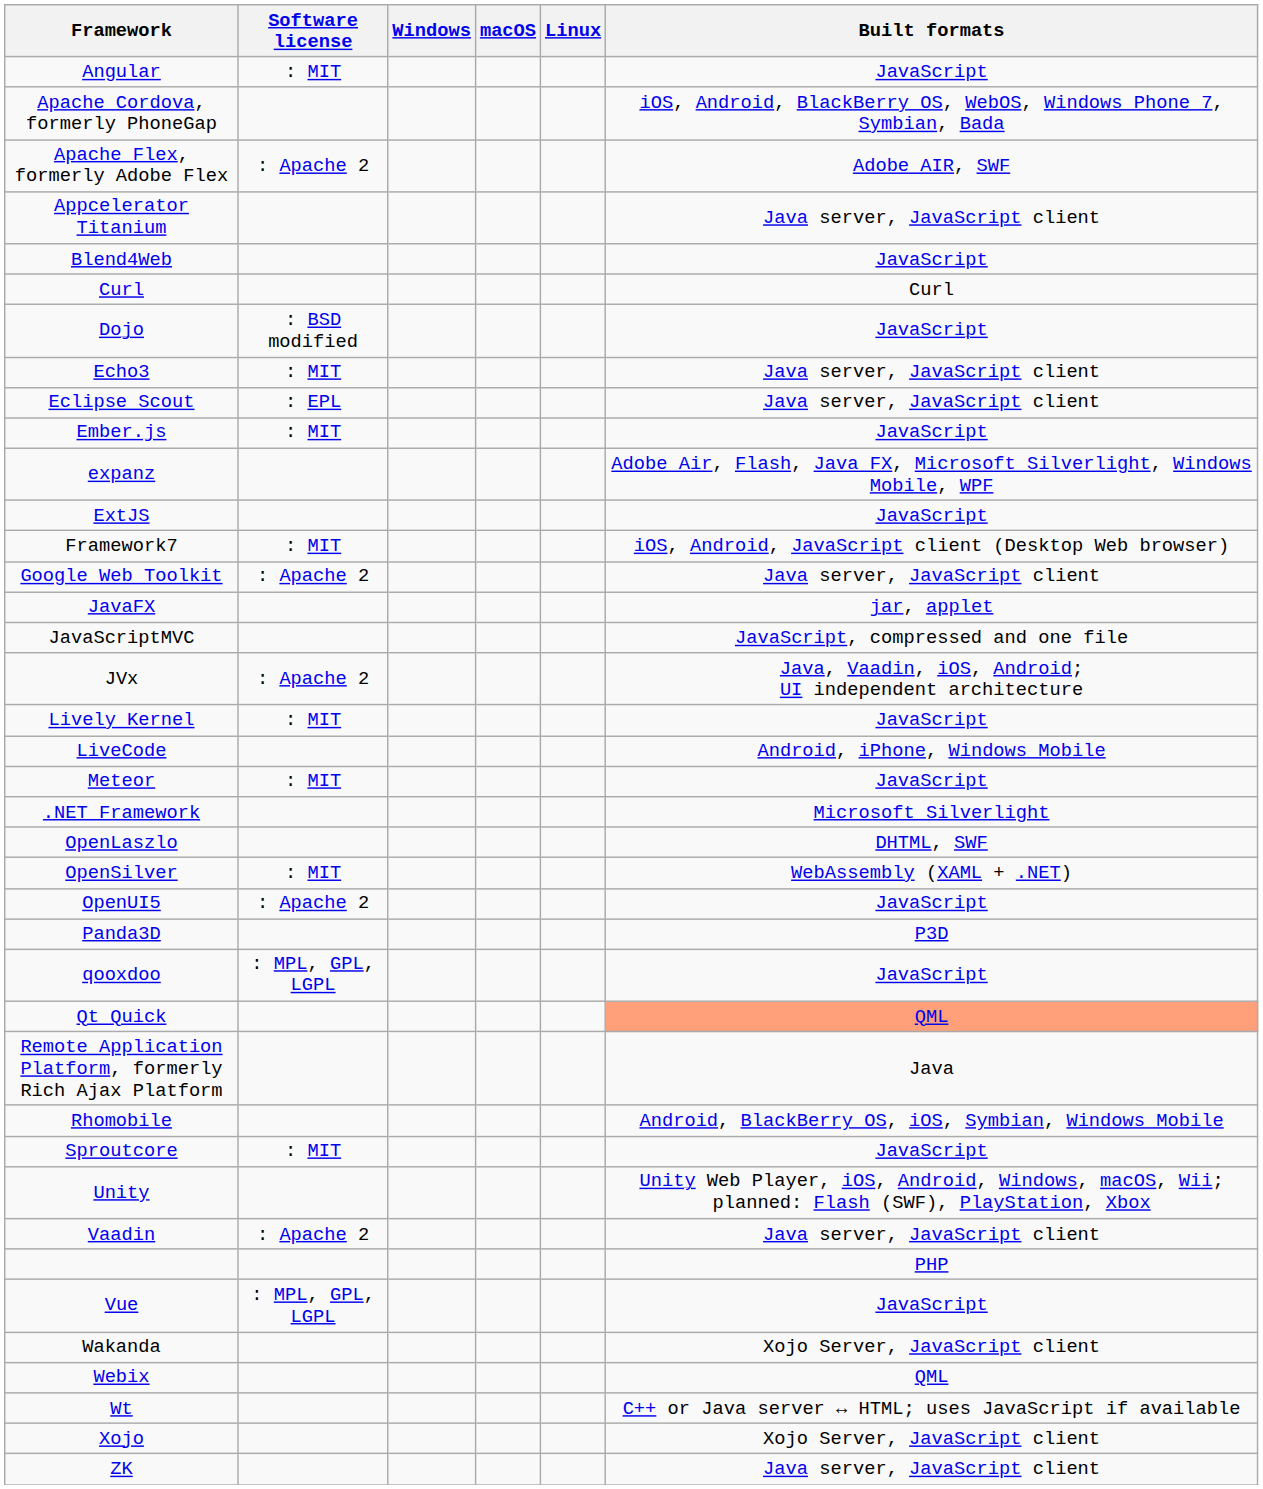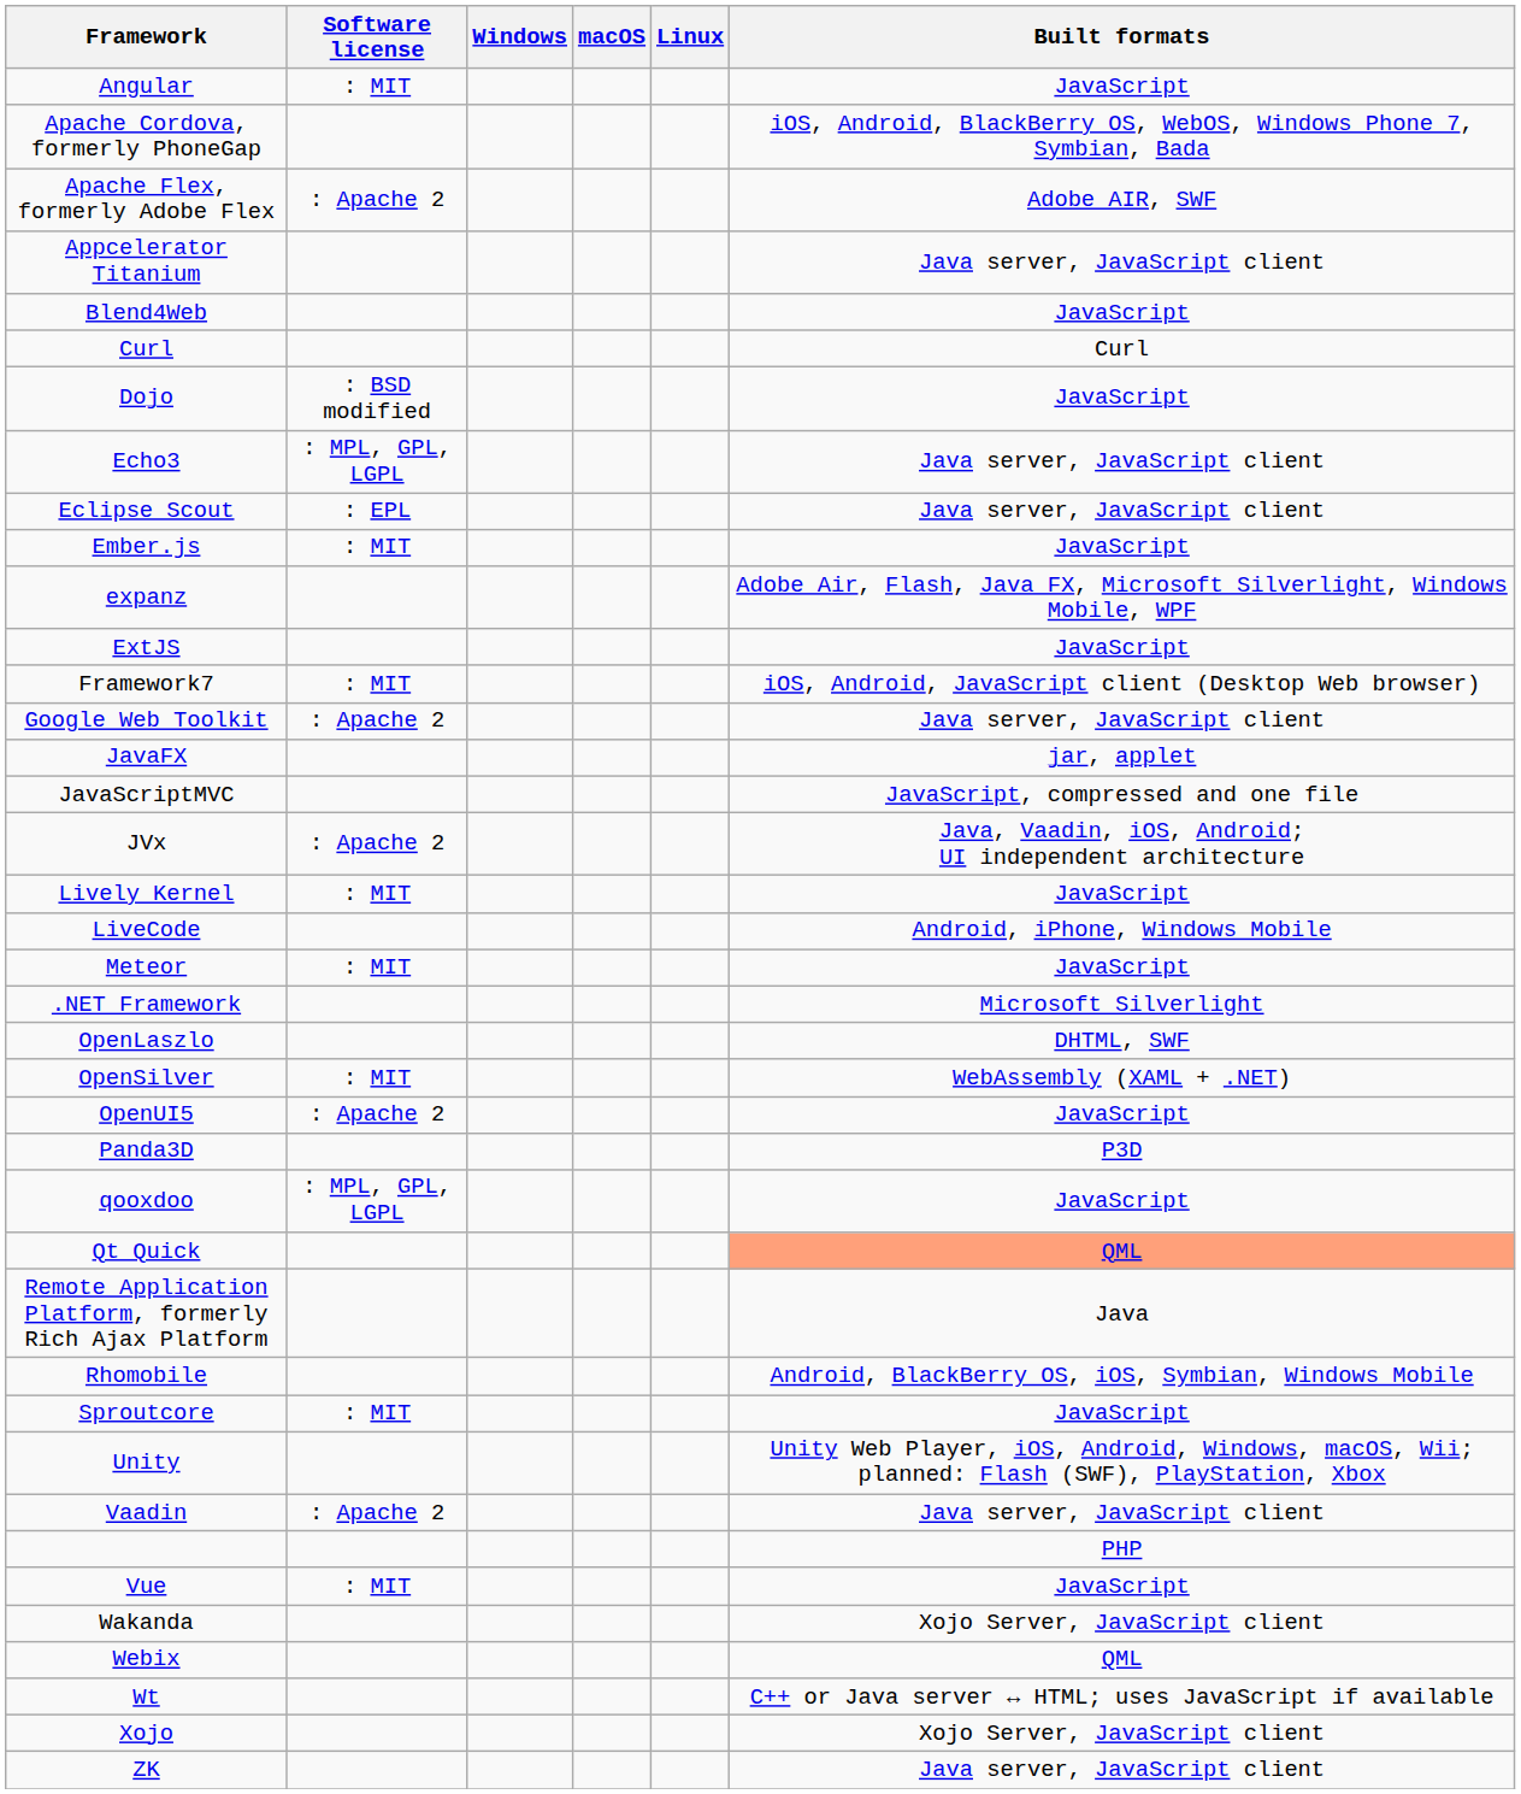Echo3 | Software license: : MIT -> : MPL, GPL, LGPL
Vue | Software license: : MPL, GPL, LGPL -> : MIT
